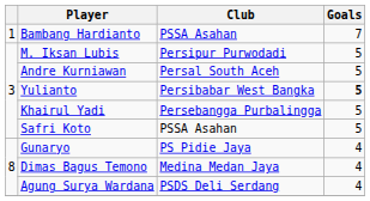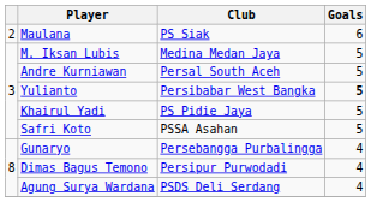- row: 1 | Bambang Hardianto | PSSA Asahan | 7
+ row: 2 | Maulana | PS Siak | 6
M. Iksan Lubis | Club: Persipur Purwodadi -> Medina Medan Jaya
Khairul Yadi | Club: Persebangga Purbalingga -> PS Pidie Jaya
Gunaryo | Club: PS Pidie Jaya -> Persebangga Purbalingga
Dimas Bagus Temono | Club: Medina Medan Jaya -> Persipur Purwodadi
